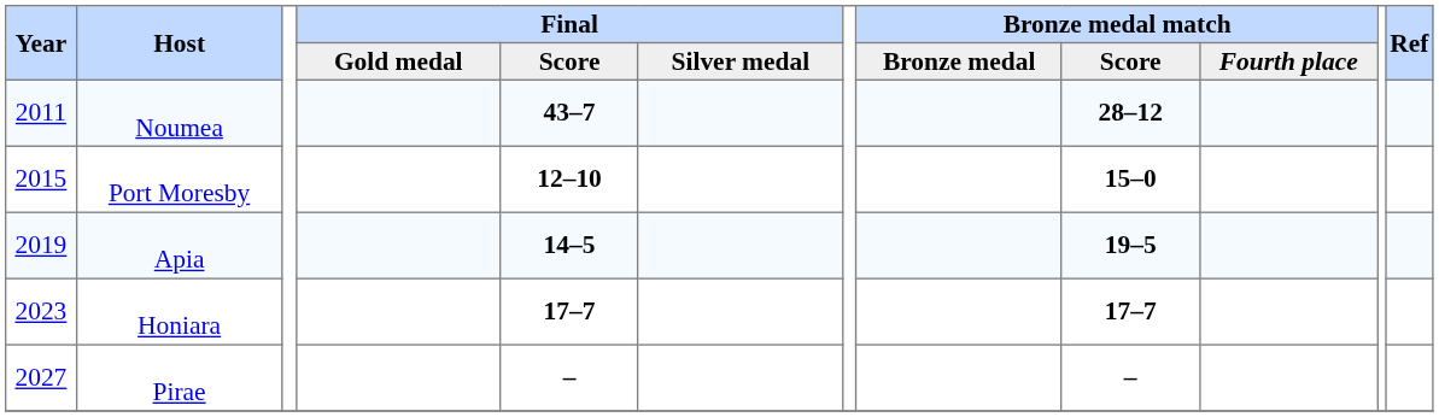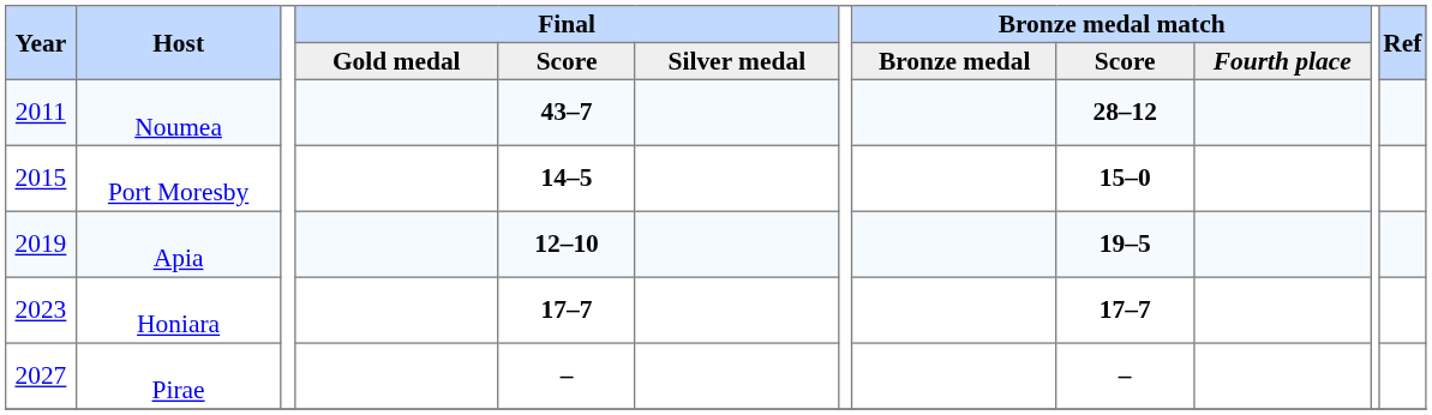Port Moresby | Final / Score: 12–10 -> 14–5
Apia | Final / Score: 14–5 -> 12–10
